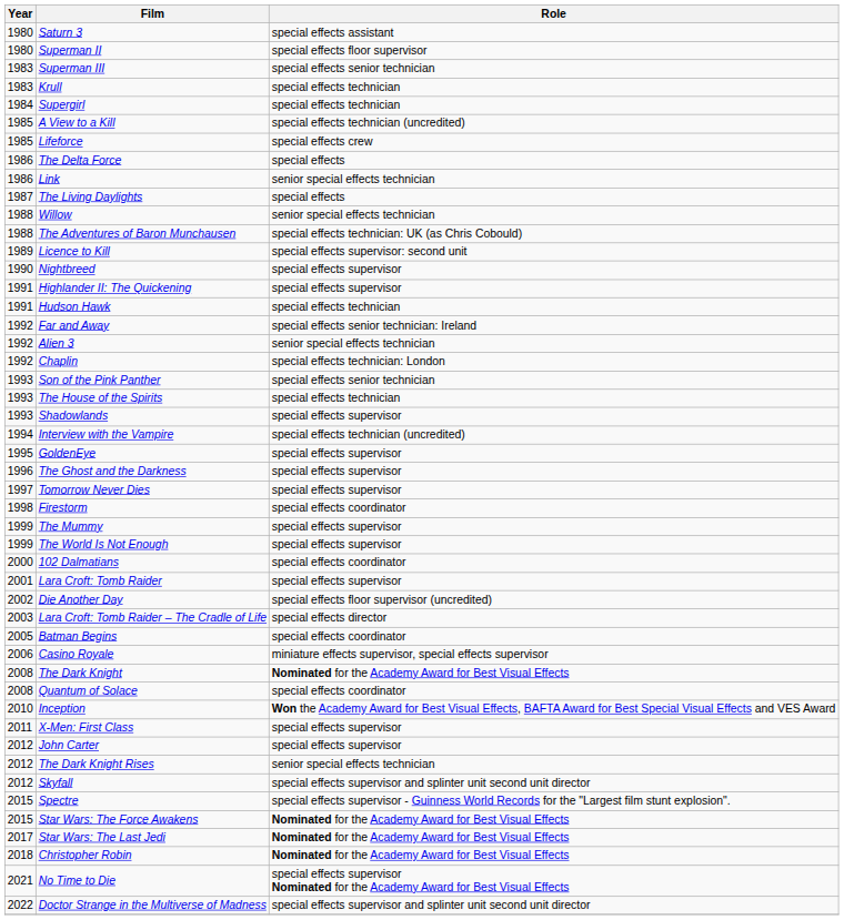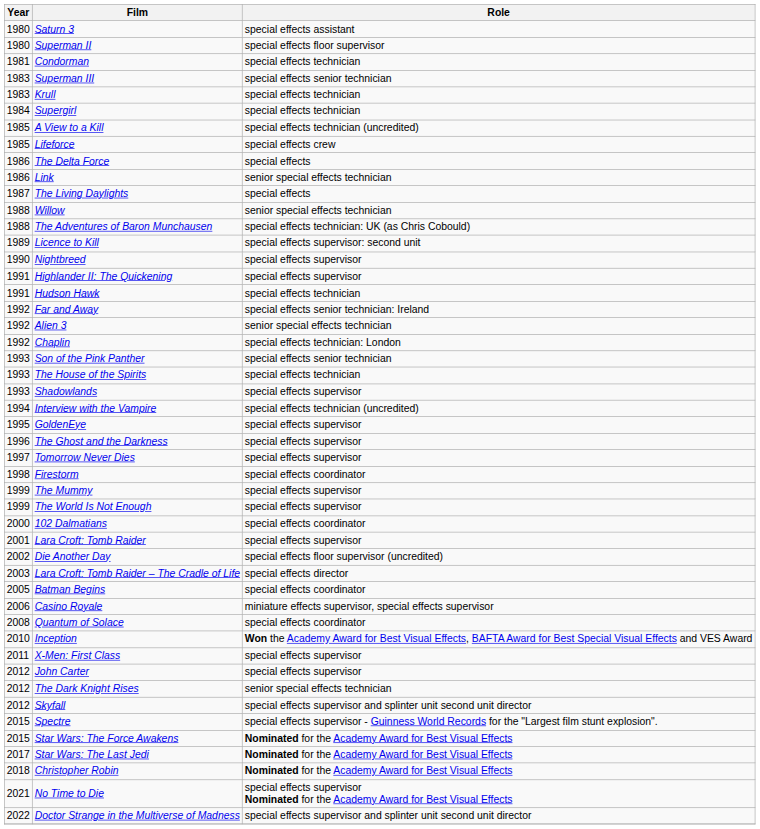+ row: 1981 | Condorman | special effects technician
- row: 2008 | The Dark Knight | Nominated for the Academy Award for Best Visual Effects
